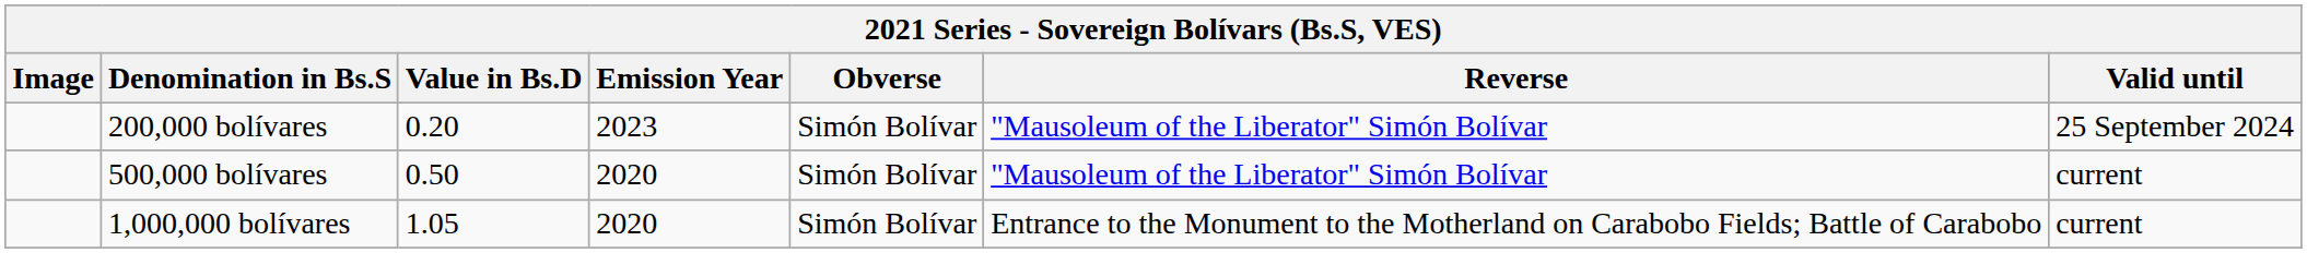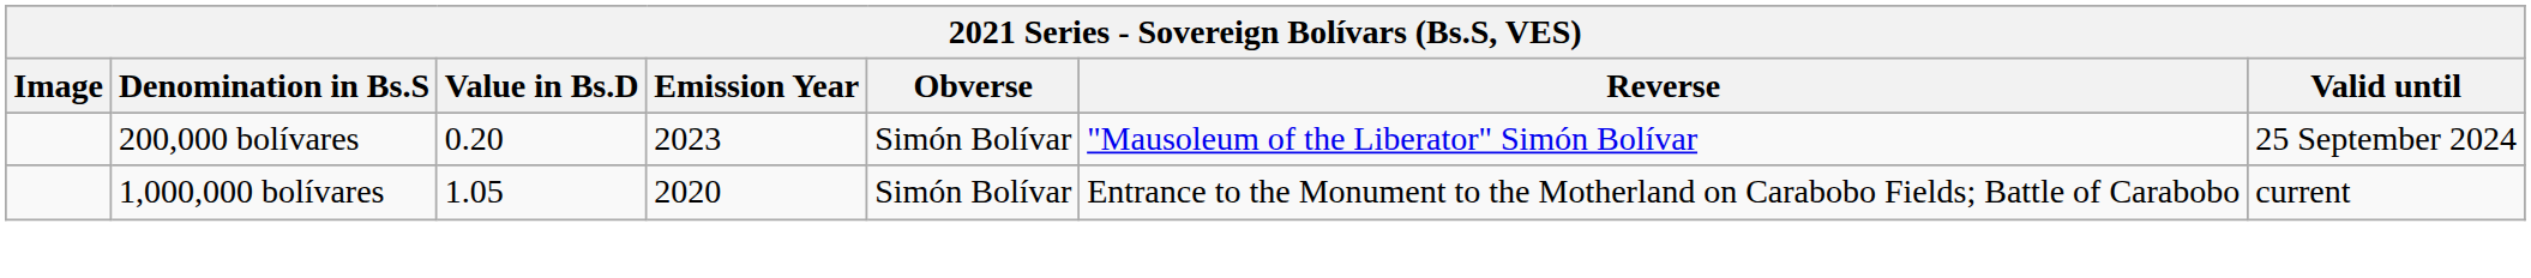- row: 500,000 bolívares | 0.50 | 2020 | Simón Bolívar | "Mausoleum of the Liberator" Simón Bolívar | current
